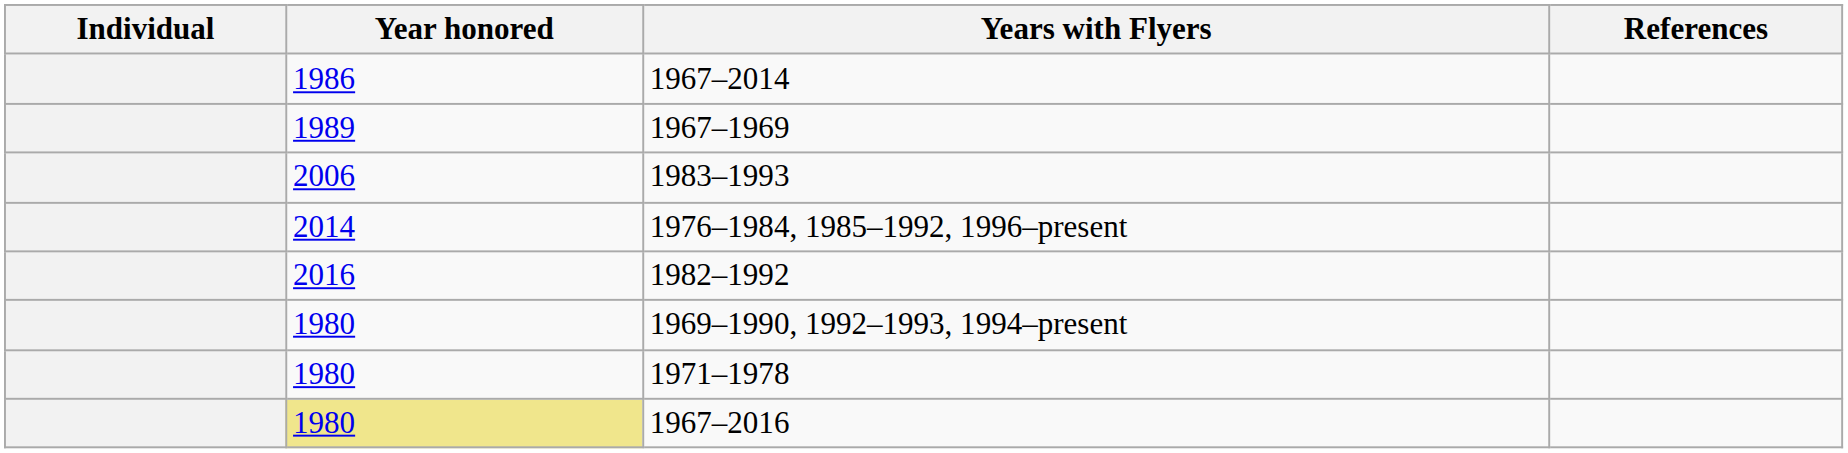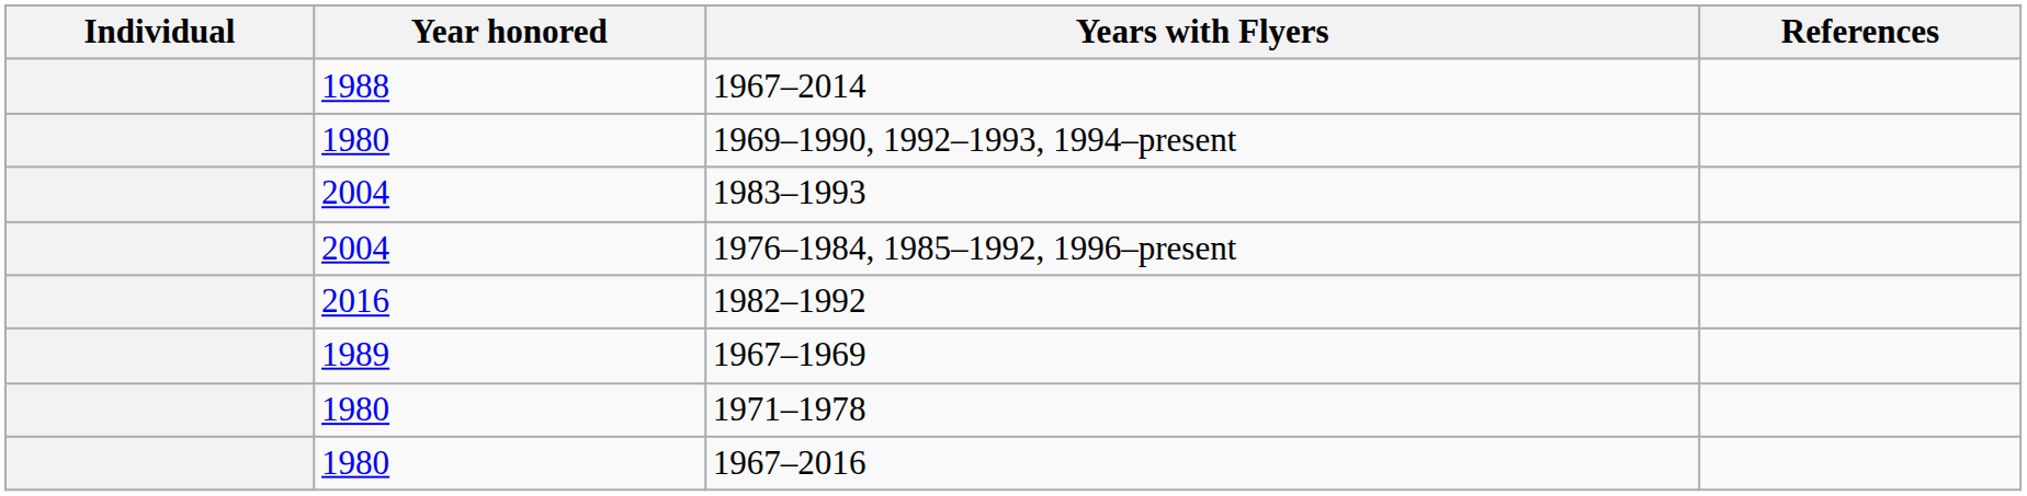1967–2014 | Year honored: 1986 -> 1988
rows swapped: 1969–1990, 1992–1993, 1994–present <-> 1967–1969
1983–1993 | Year honored: 2006 -> 2004
1976–1984, 1985–1992, 1996–present | Year honored: 2014 -> 2004
1967–2016 | Year honored: khaki background -> no background
